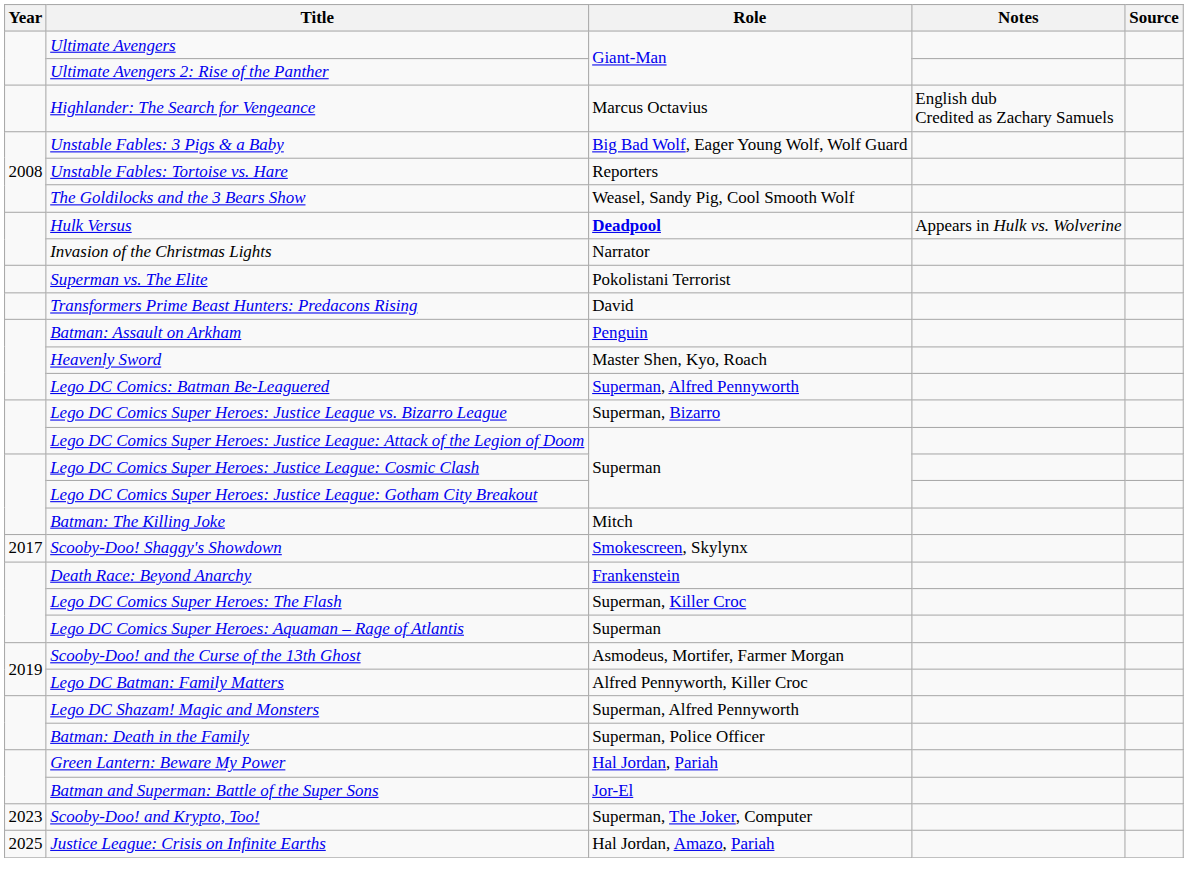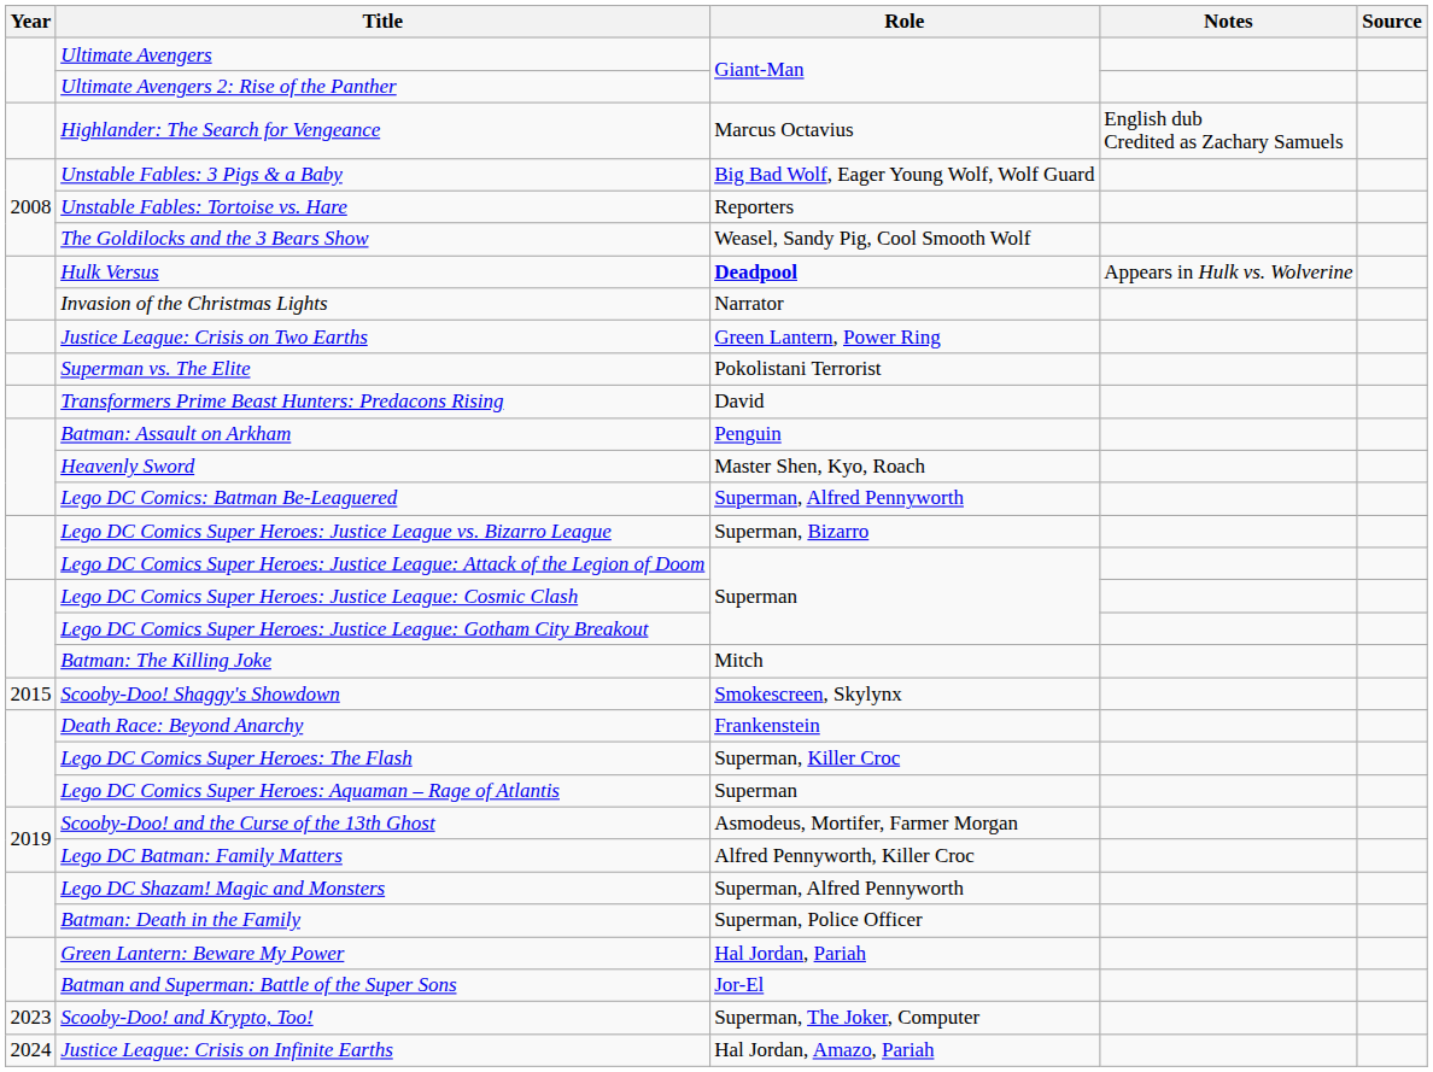+ row: Justice League: Crisis on Two Earths | Green Lantern, Power Ring
Scooby-Doo! Shaggy's Showdown | Year: 2017 -> 2015
Justice League: Crisis on Infinite Earths | Year: 2025 -> 2024
